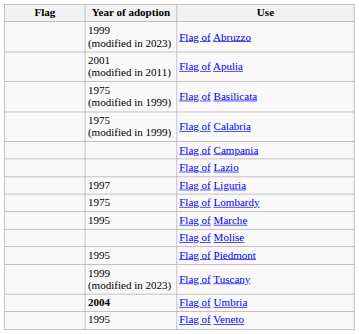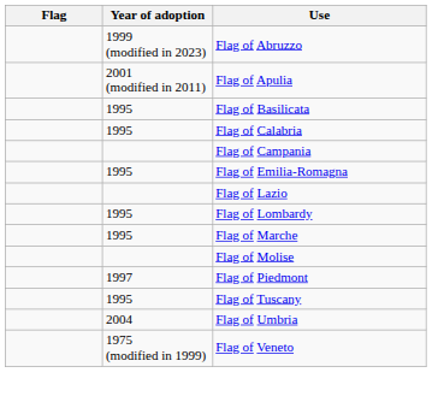Flag of Basilicata | Year of adoption: 1975 (modified in 1999) -> 1995
Flag of Calabria | Year of adoption: 1975 (modified in 1999) -> 1995
+ row: 1995 | Flag of Emilia-Romagna
- row: 1997 | Flag of Liguria
Flag of Lombardy | Year of adoption: 1975 -> 1995
Flag of Piedmont | Year of adoption: 1995 -> 1997
Flag of Tuscany | Year of adoption: 1999 (modified in 2023) -> 1995
Flag of Umbria | Year of adoption: bold -> normal
Flag of Veneto | Year of adoption: 1995 -> 1975 (modified in 1999)
